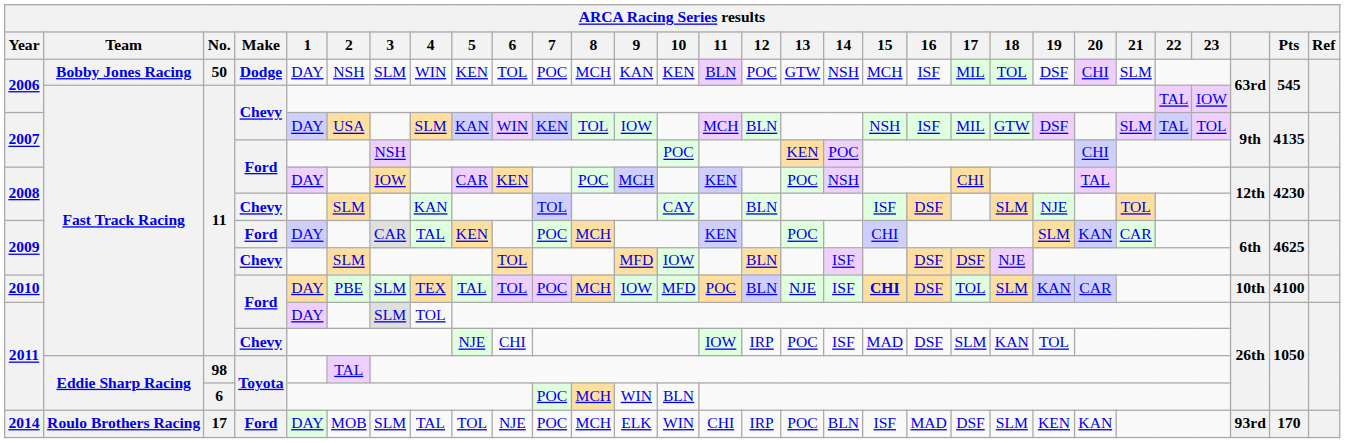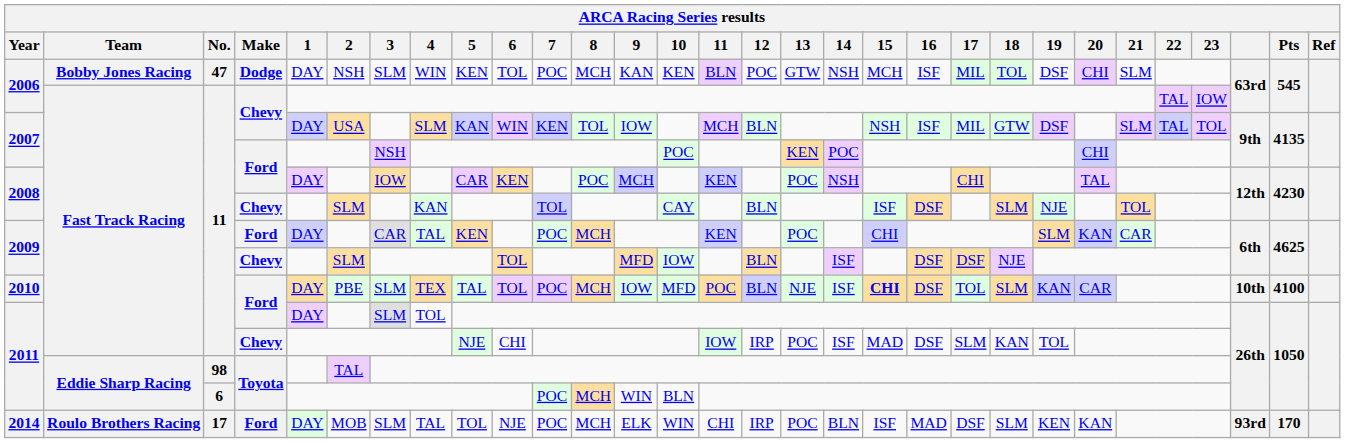2006 / Dodge | No.: 50 -> 47
